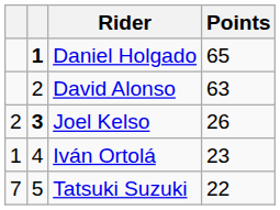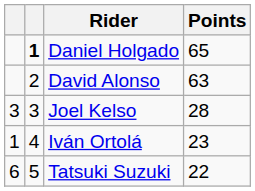Joel Kelso | column 1: 2 -> 3
Joel Kelso | column 2: bold -> normal
Joel Kelso | Points: 26 -> 28
Tatsuki Suzuki | column 1: 7 -> 6
